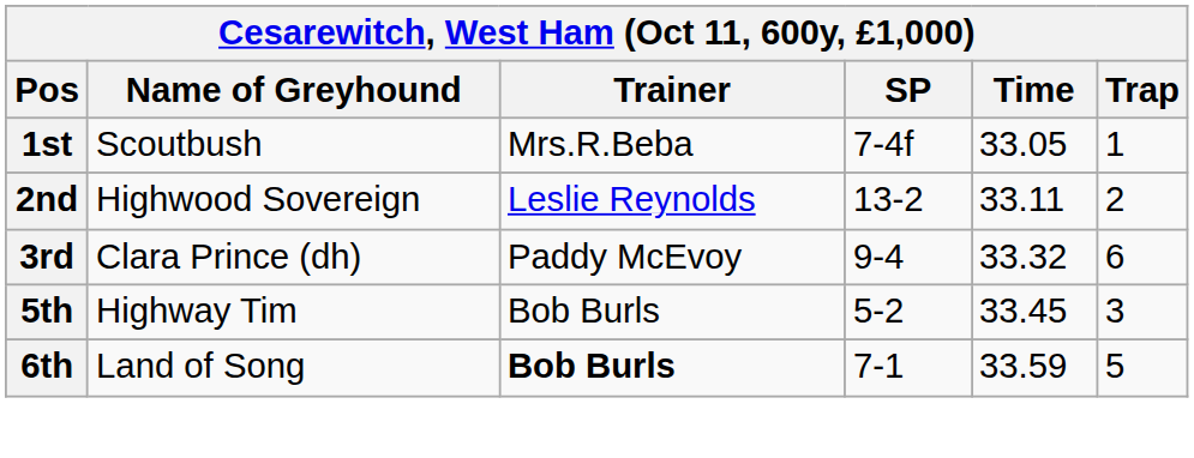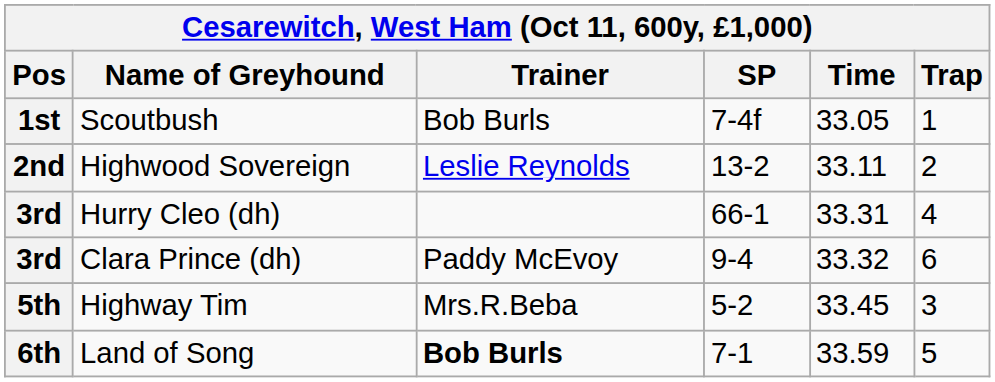Scoutbush | Trainer: Mrs.R.Beba -> Bob Burls
+ row: 3rd | Hurry Cleo (dh) | 66-1 | 33.31 | 4
Highway Tim | Trainer: Bob Burls -> Mrs.R.Beba
